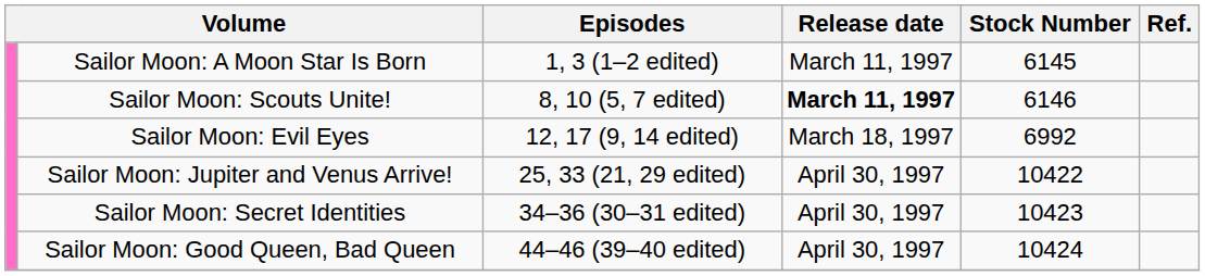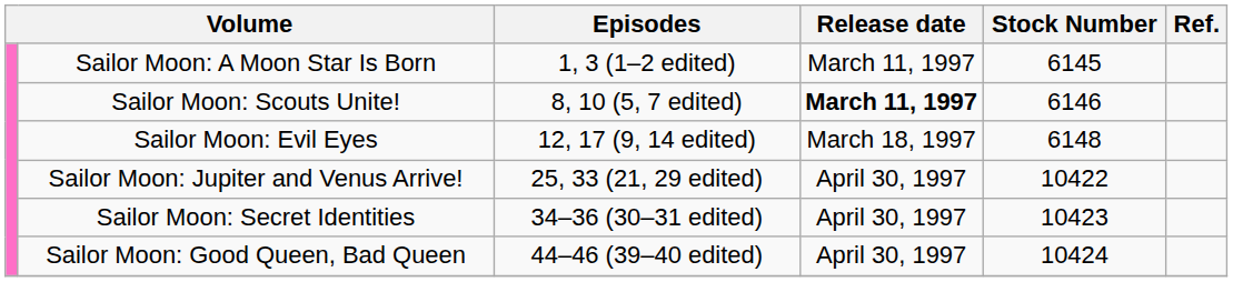Sailor Moon: Evil Eyes | Stock Number: 6992 -> 6148
